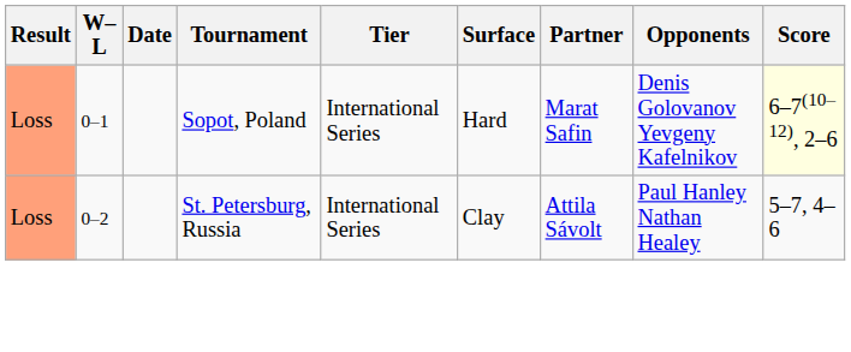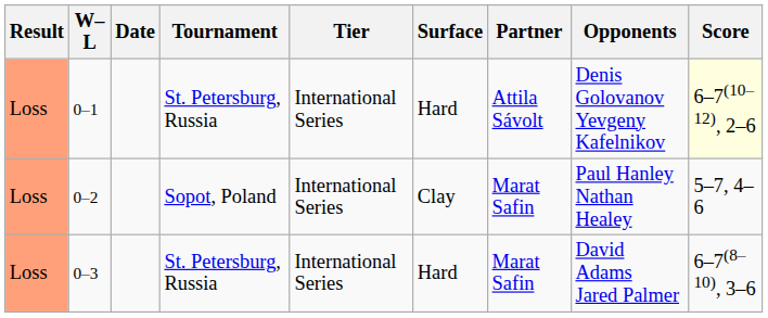0–1 | Tournament: Sopot, Poland -> St. Petersburg, Russia
0–1 | Partner: Marat Safin -> Attila Sávolt
0–2 | Tournament: St. Petersburg, Russia -> Sopot, Poland
0–2 | Partner: Attila Sávolt -> Marat Safin
+ row: Loss | 0–3 | St. Petersburg, Russia | International Series | Hard | Marat Safin | David Adams Jared Palmer | 6–7(8–10), 3–6
